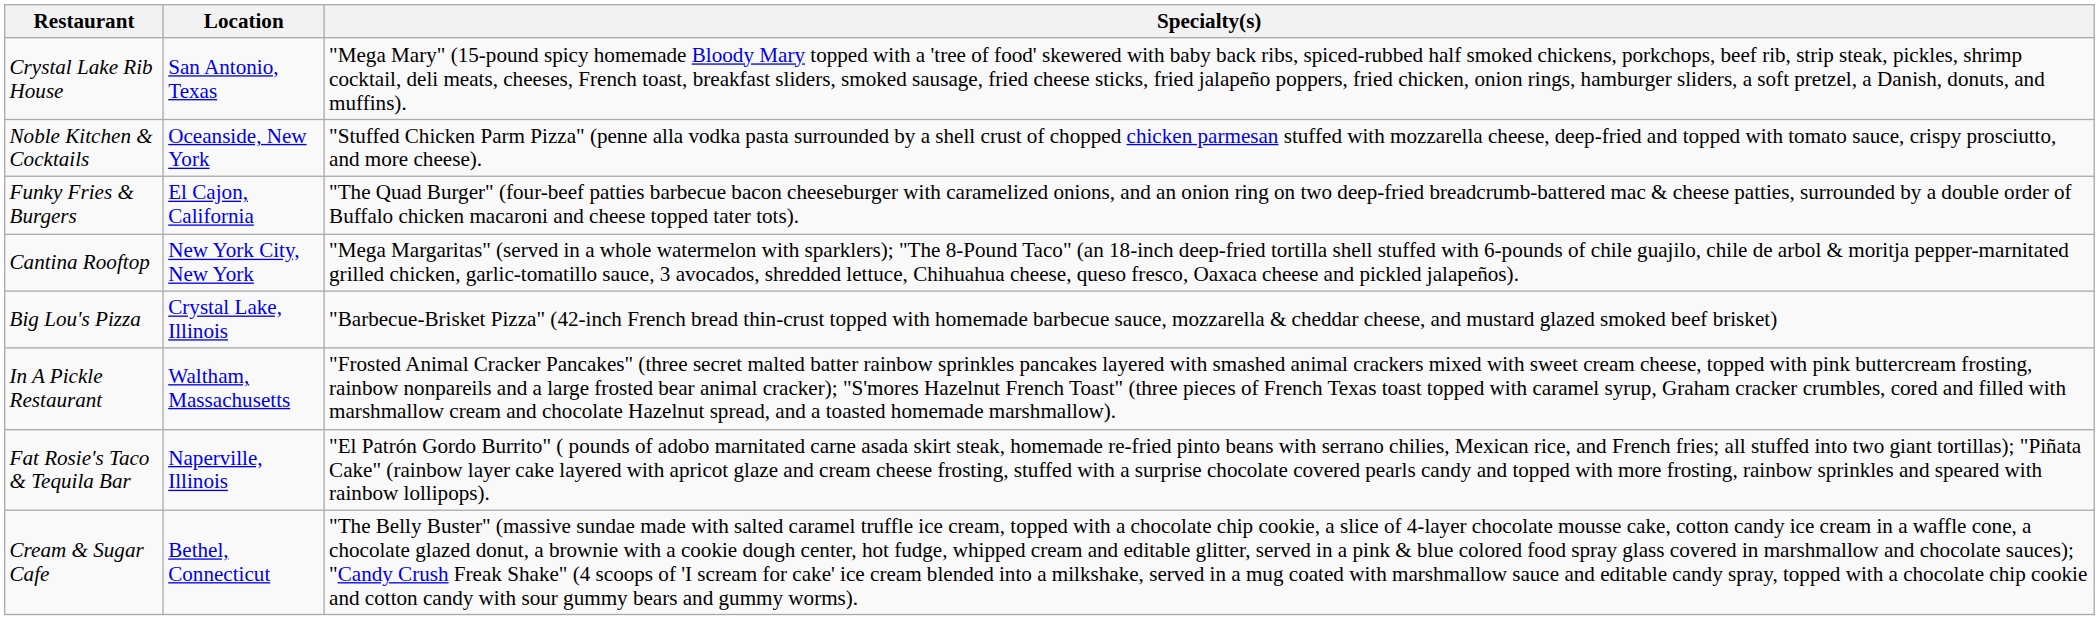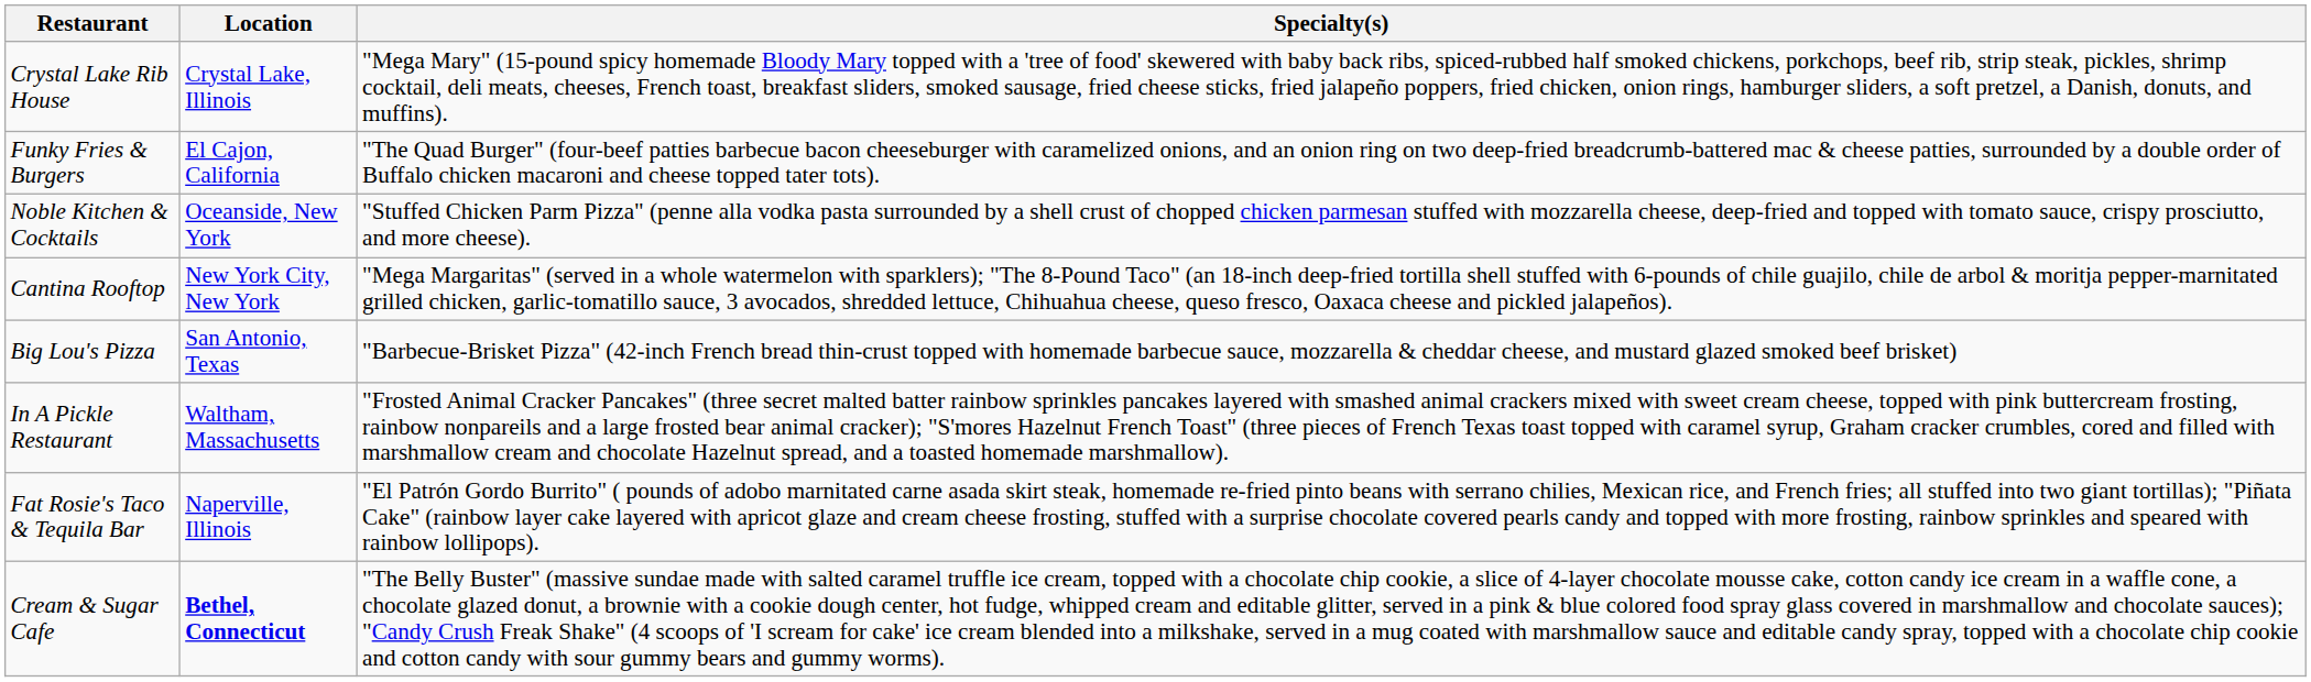Crystal Lake Rib House | Location: San Antonio, Texas -> Crystal Lake, Illinois
rows swapped: Funky Fries & Burgers <-> Noble Kitchen & Cocktails
Big Lou's Pizza | Location: Crystal Lake, Illinois -> San Antonio, Texas
Cream & Sugar Cafe | Location: normal -> bold
